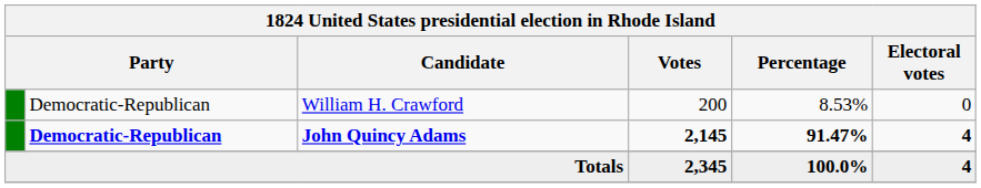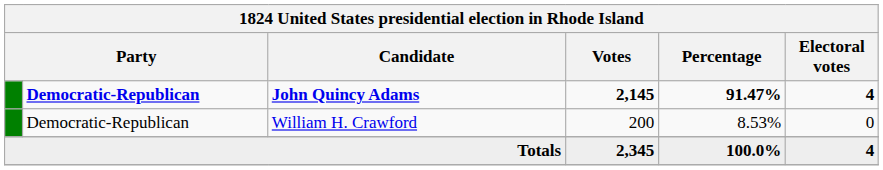rows swapped: John Quincy Adams <-> William H. Crawford
